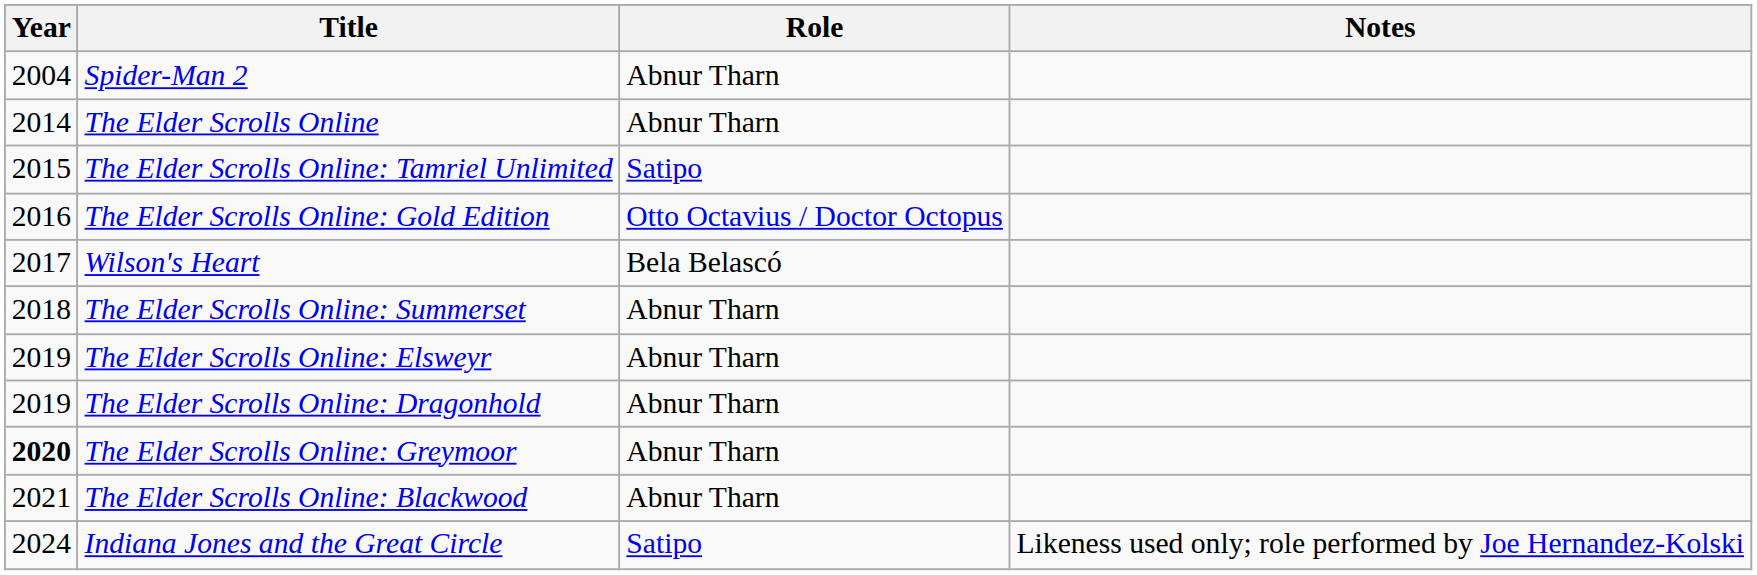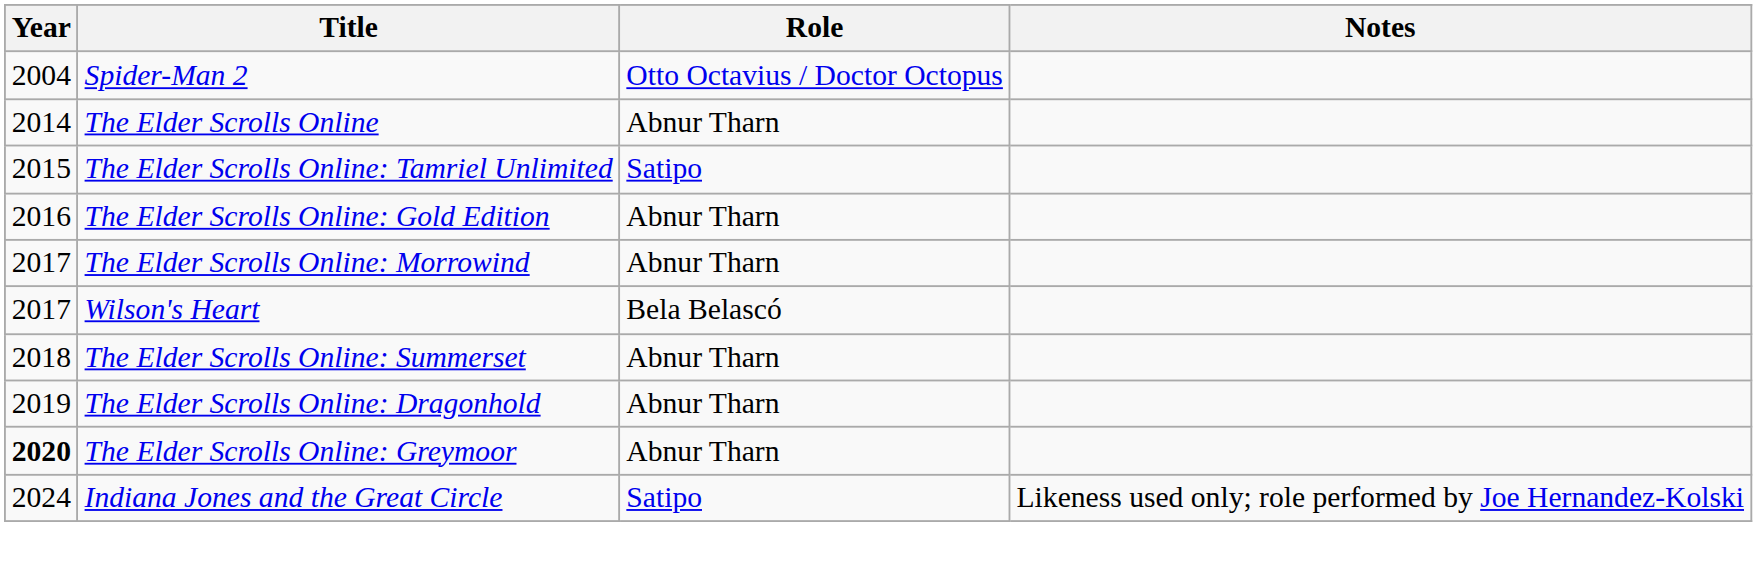Spider-Man 2 | Role: Abnur Tharn -> Otto Octavius / Doctor Octopus
The Elder Scrolls Online: Gold Edition | Role: Otto Octavius / Doctor Octopus -> Abnur Tharn
+ row: 2017 | The Elder Scrolls Online: Morrowind | Abnur Tharn
- row: 2019 | The Elder Scrolls Online: Elsweyr | Abnur Tharn
- row: 2021 | The Elder Scrolls Online: Blackwood | Abnur Tharn
